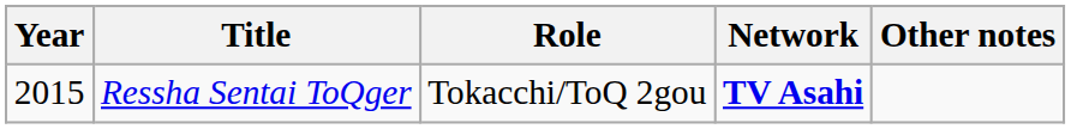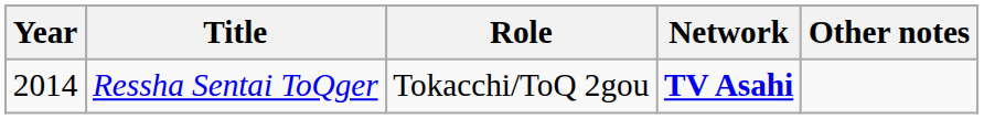Ressha Sentai ToQger | Year: 2015 -> 2014
